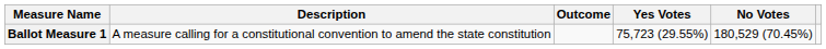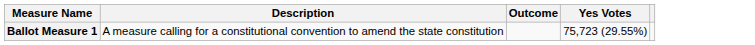- column: No Votes | 180,529 (70.45%)
